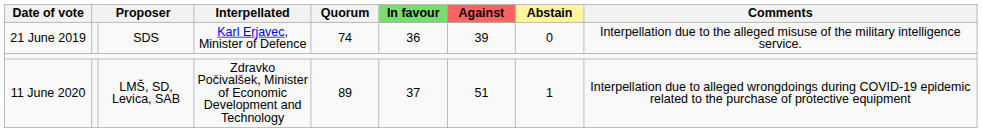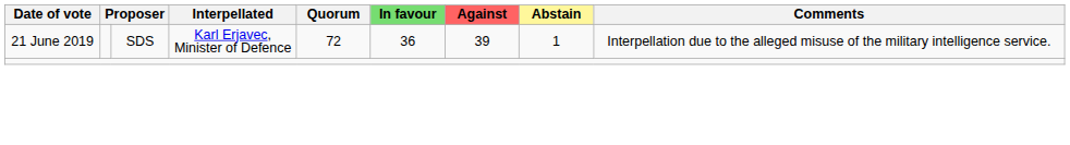21 June 2019 | Quorum: 74 -> 72
21 June 2019 | Abstain: 0 -> 1
- row: 11 June 2020 | LMŠ, SD, Levica, SAB | Zdravko Počivalšek, Minister of Economic Development and Technology | 89 | 37 | 51 | 1 | Interpellation due to alleged wrongdoings during COVID-19 epidemic related to the purchase of protective equipment
